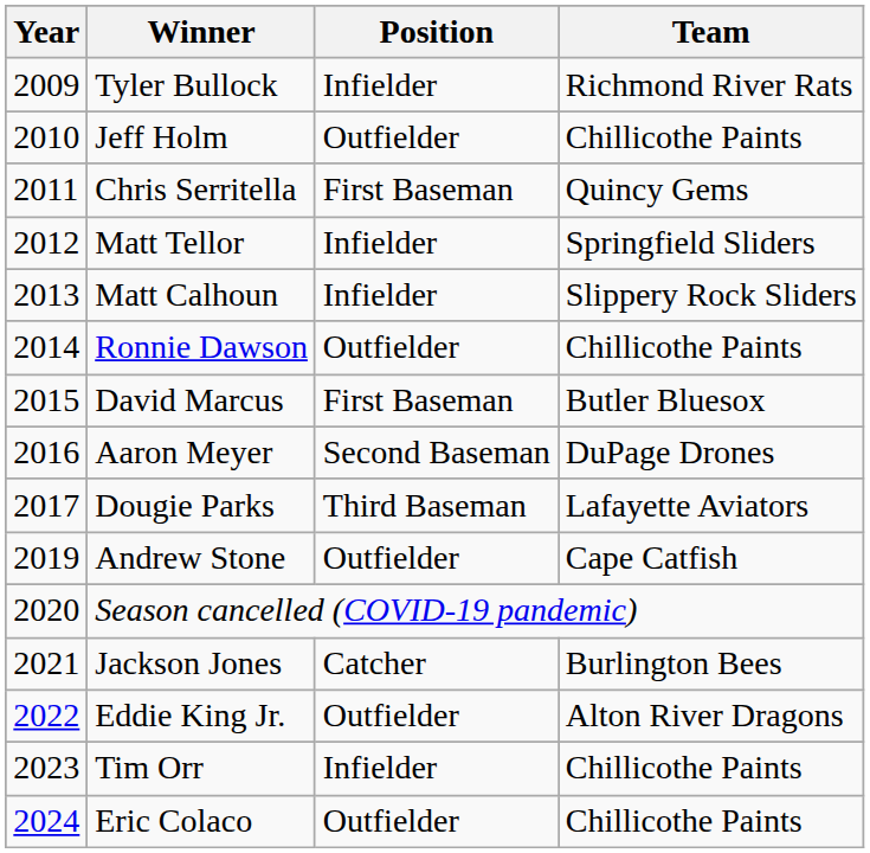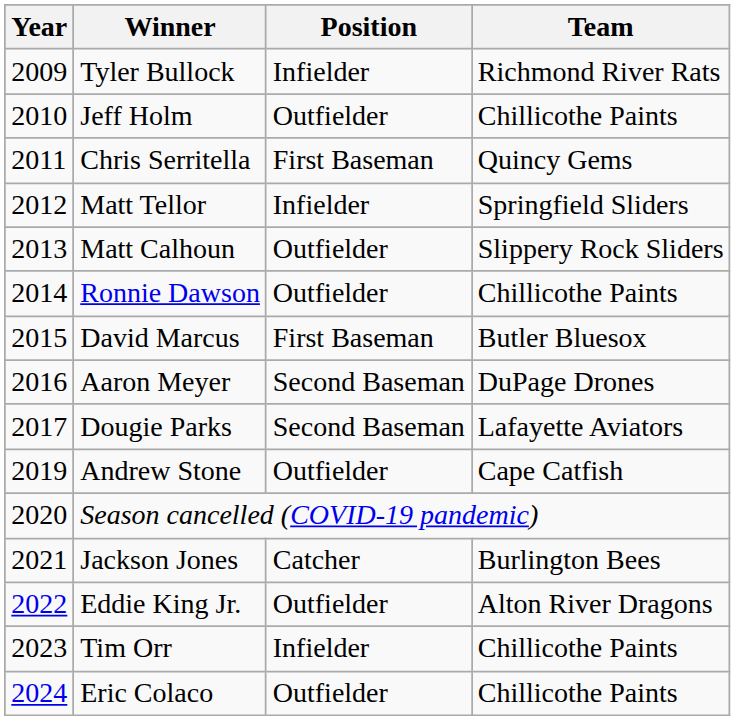Matt Calhoun | Position: Infielder -> Outfielder
Dougie Parks | Position: Third Baseman -> Second Baseman
